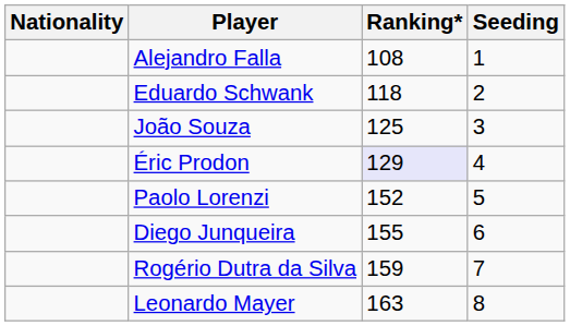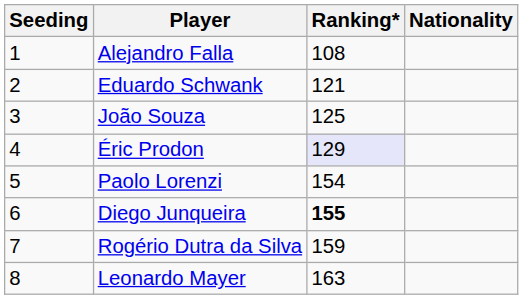columns swapped: Nationality <-> Seeding
Eduardo Schwank | Ranking*: 118 -> 121
Paolo Lorenzi | Ranking*: 152 -> 154
Diego Junqueira | Ranking*: normal -> bold
